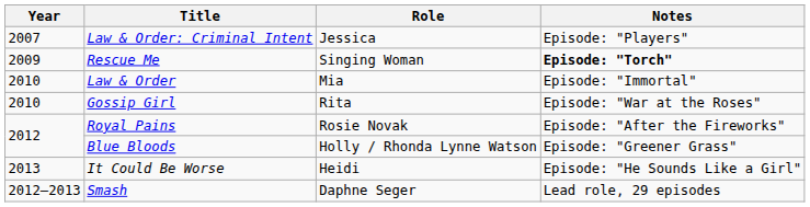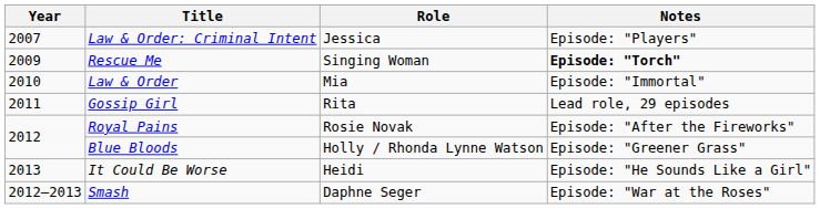Gossip Girl | Year: 2010 -> 2011
Gossip Girl | Notes: Episode: "War at the Roses" -> Lead role, 29 episodes
Smash | Notes: Lead role, 29 episodes -> Episode: "War at the Roses"
